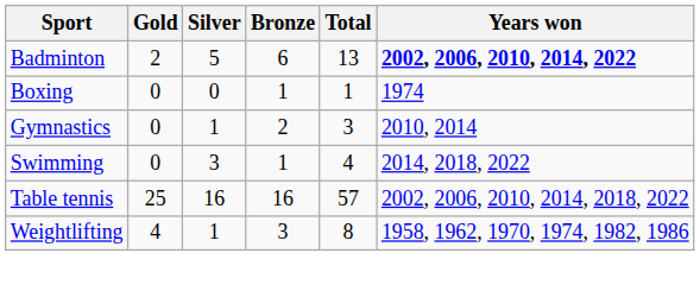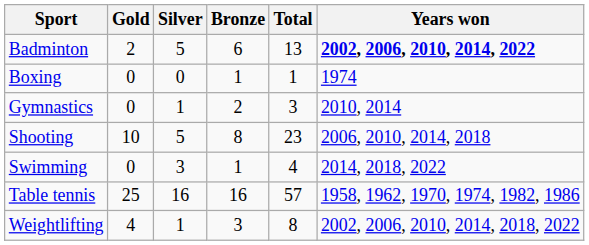+ row: Shooting | 10 | 5 | 8 | 23 | 2006, 2010, 2014, 2018
Table tennis | Years won: 2002, 2006, 2010, 2014, 2018, 2022 -> 1958, 1962, 1970, 1974, 1982, 1986
Weightlifting | Years won: 1958, 1962, 1970, 1974, 1982, 1986 -> 2002, 2006, 2010, 2014, 2018, 2022
